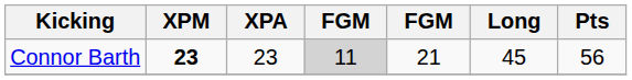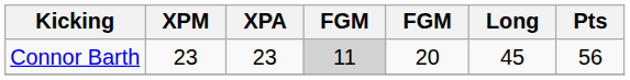Connor Barth | XPM: bold -> normal
Connor Barth | column 5: 21 -> 20
